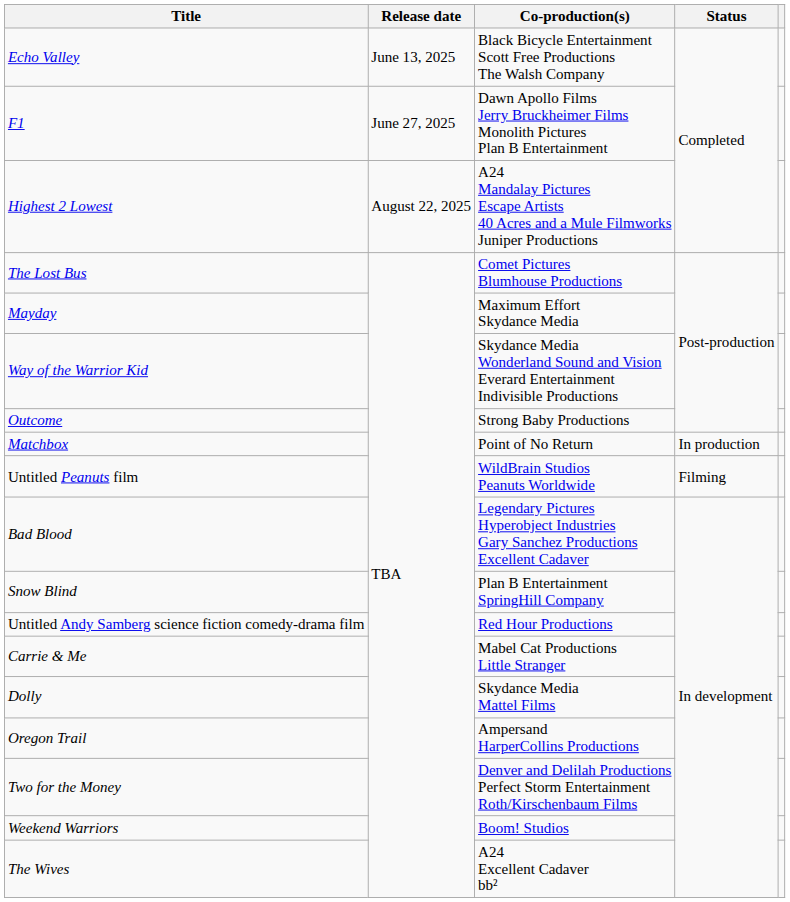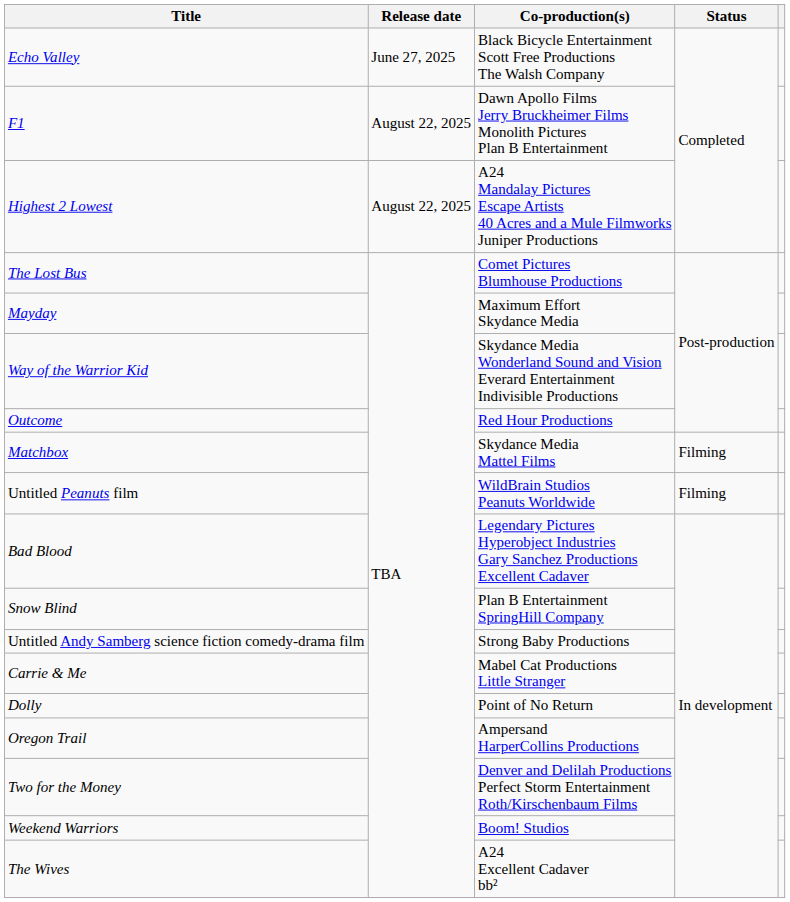Echo Valley | Release date: June 13, 2025 -> June 27, 2025
F1 | Release date: June 27, 2025 -> August 22, 2025
Outcome | Co-production(s): Strong Baby Productions -> Red Hour Productions
Matchbox | Co-production(s): Point of No Return -> Skydance Media Mattel Films
Matchbox | Status: In production -> Filming
Untitled Andy Samberg science fiction comedy-drama film | Co-production(s): Red Hour Productions -> Strong Baby Productions
Dolly | Co-production(s): Skydance Media Mattel Films -> Point of No Return
